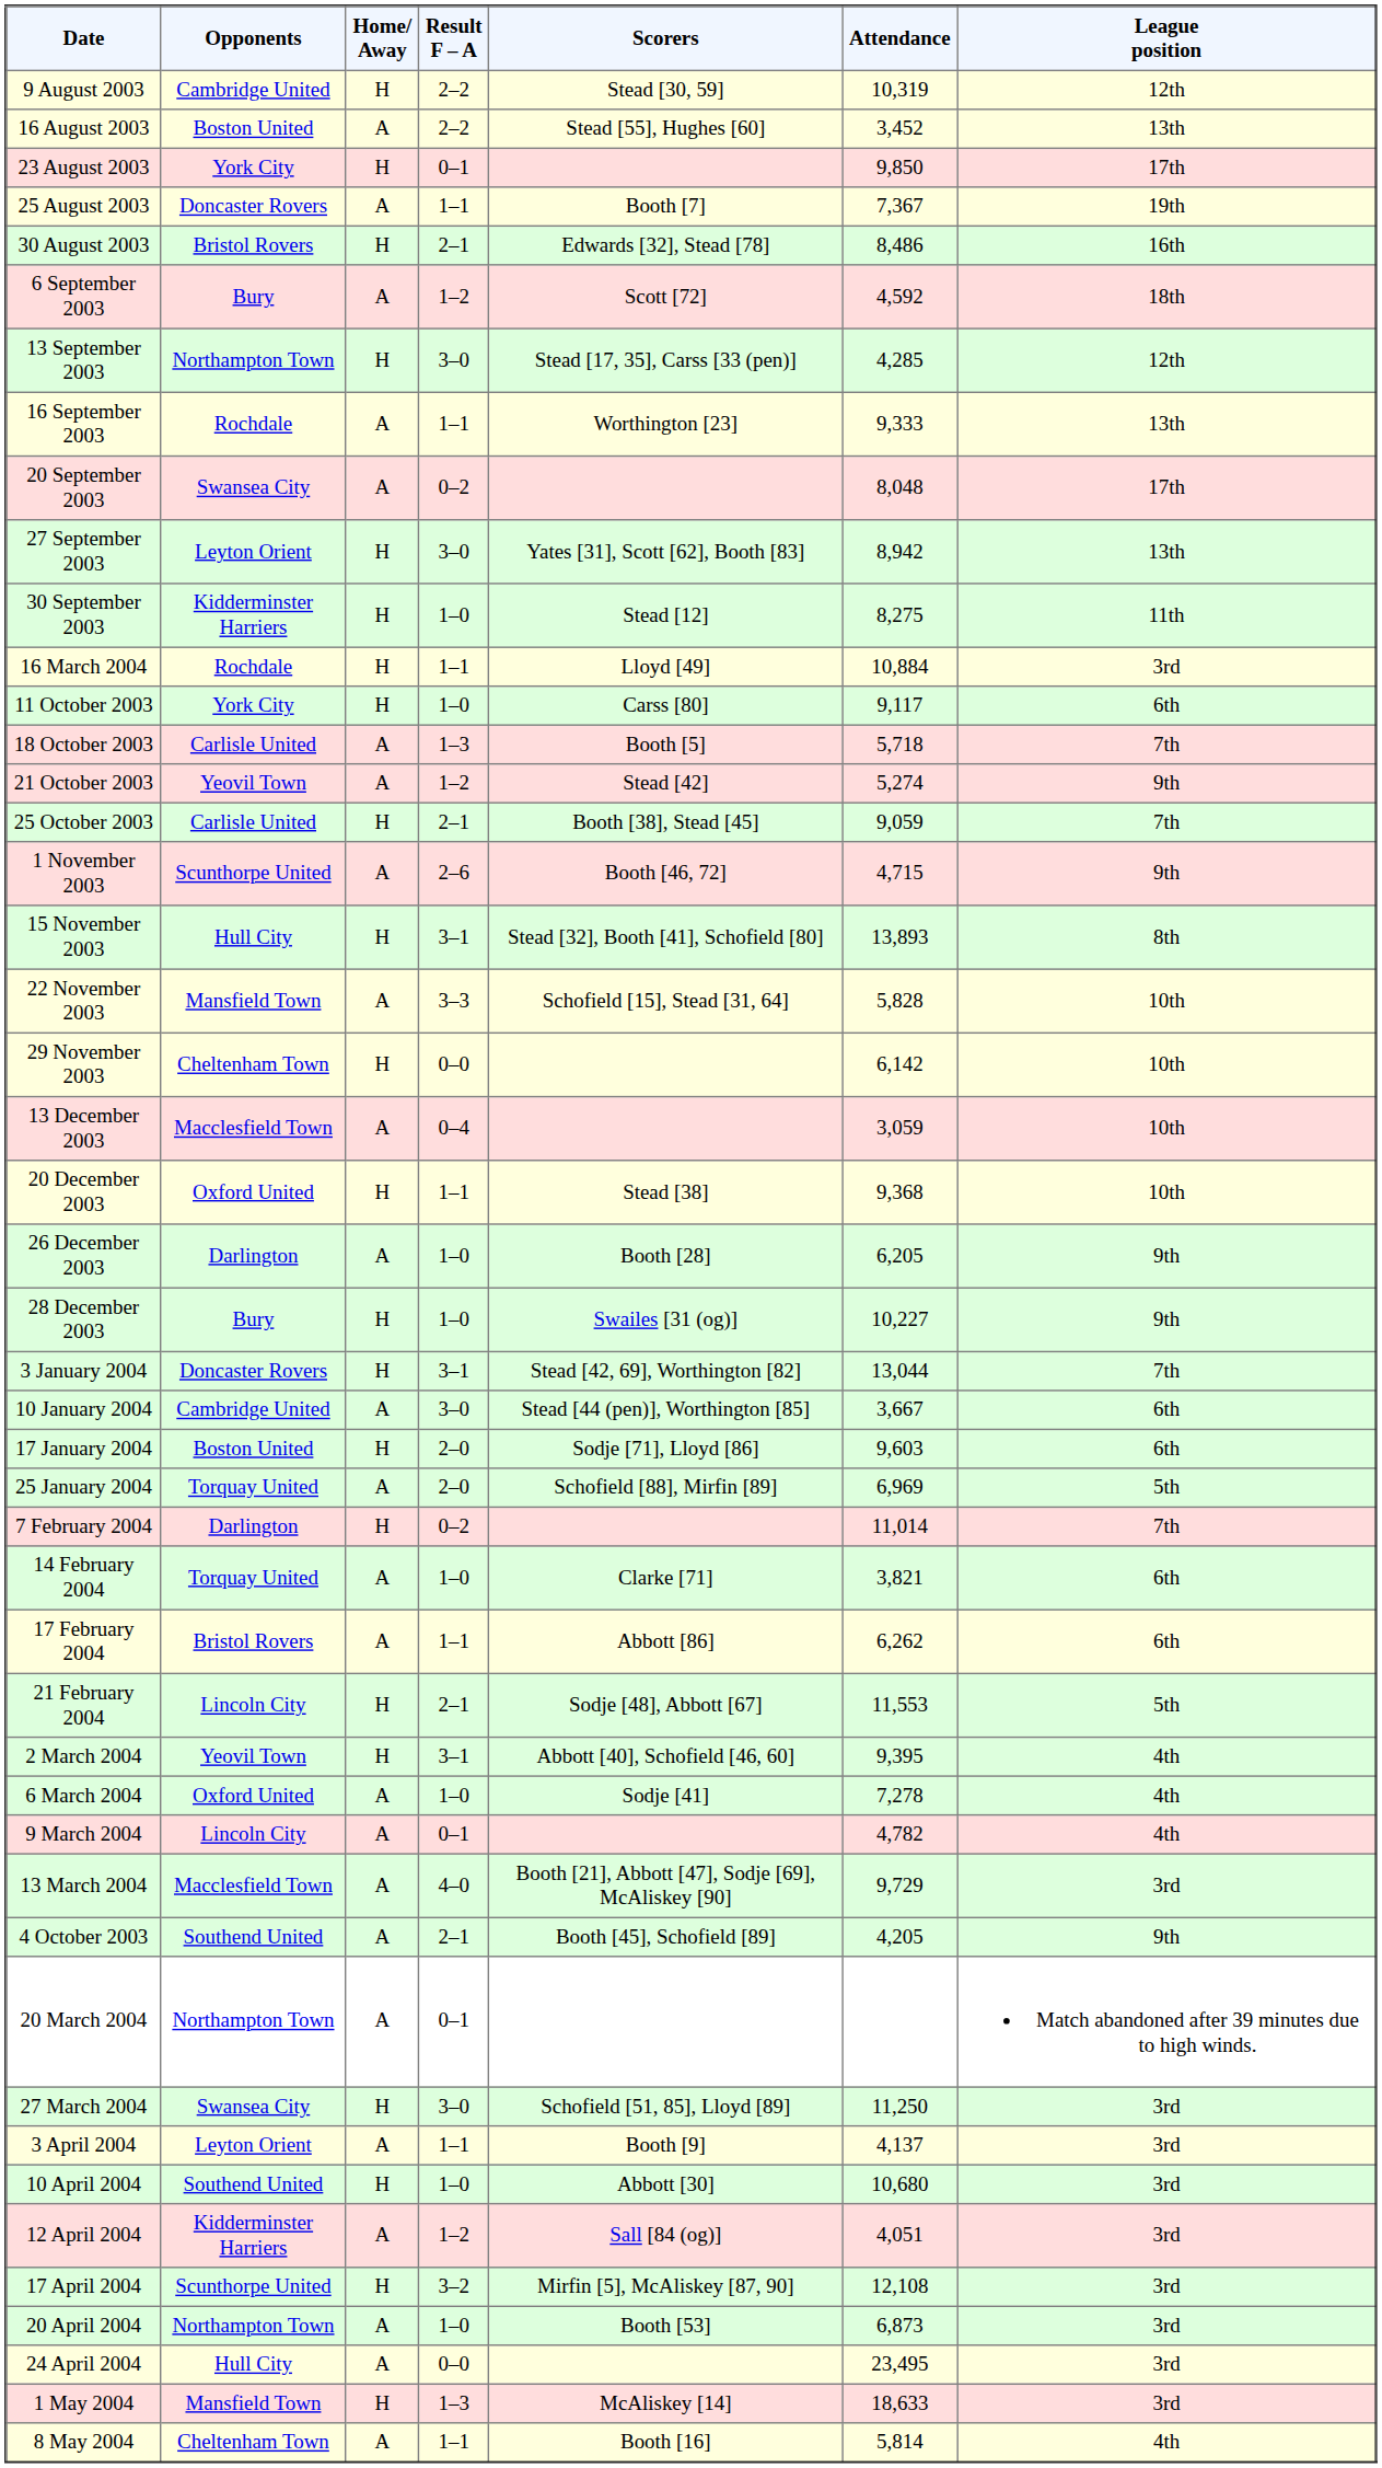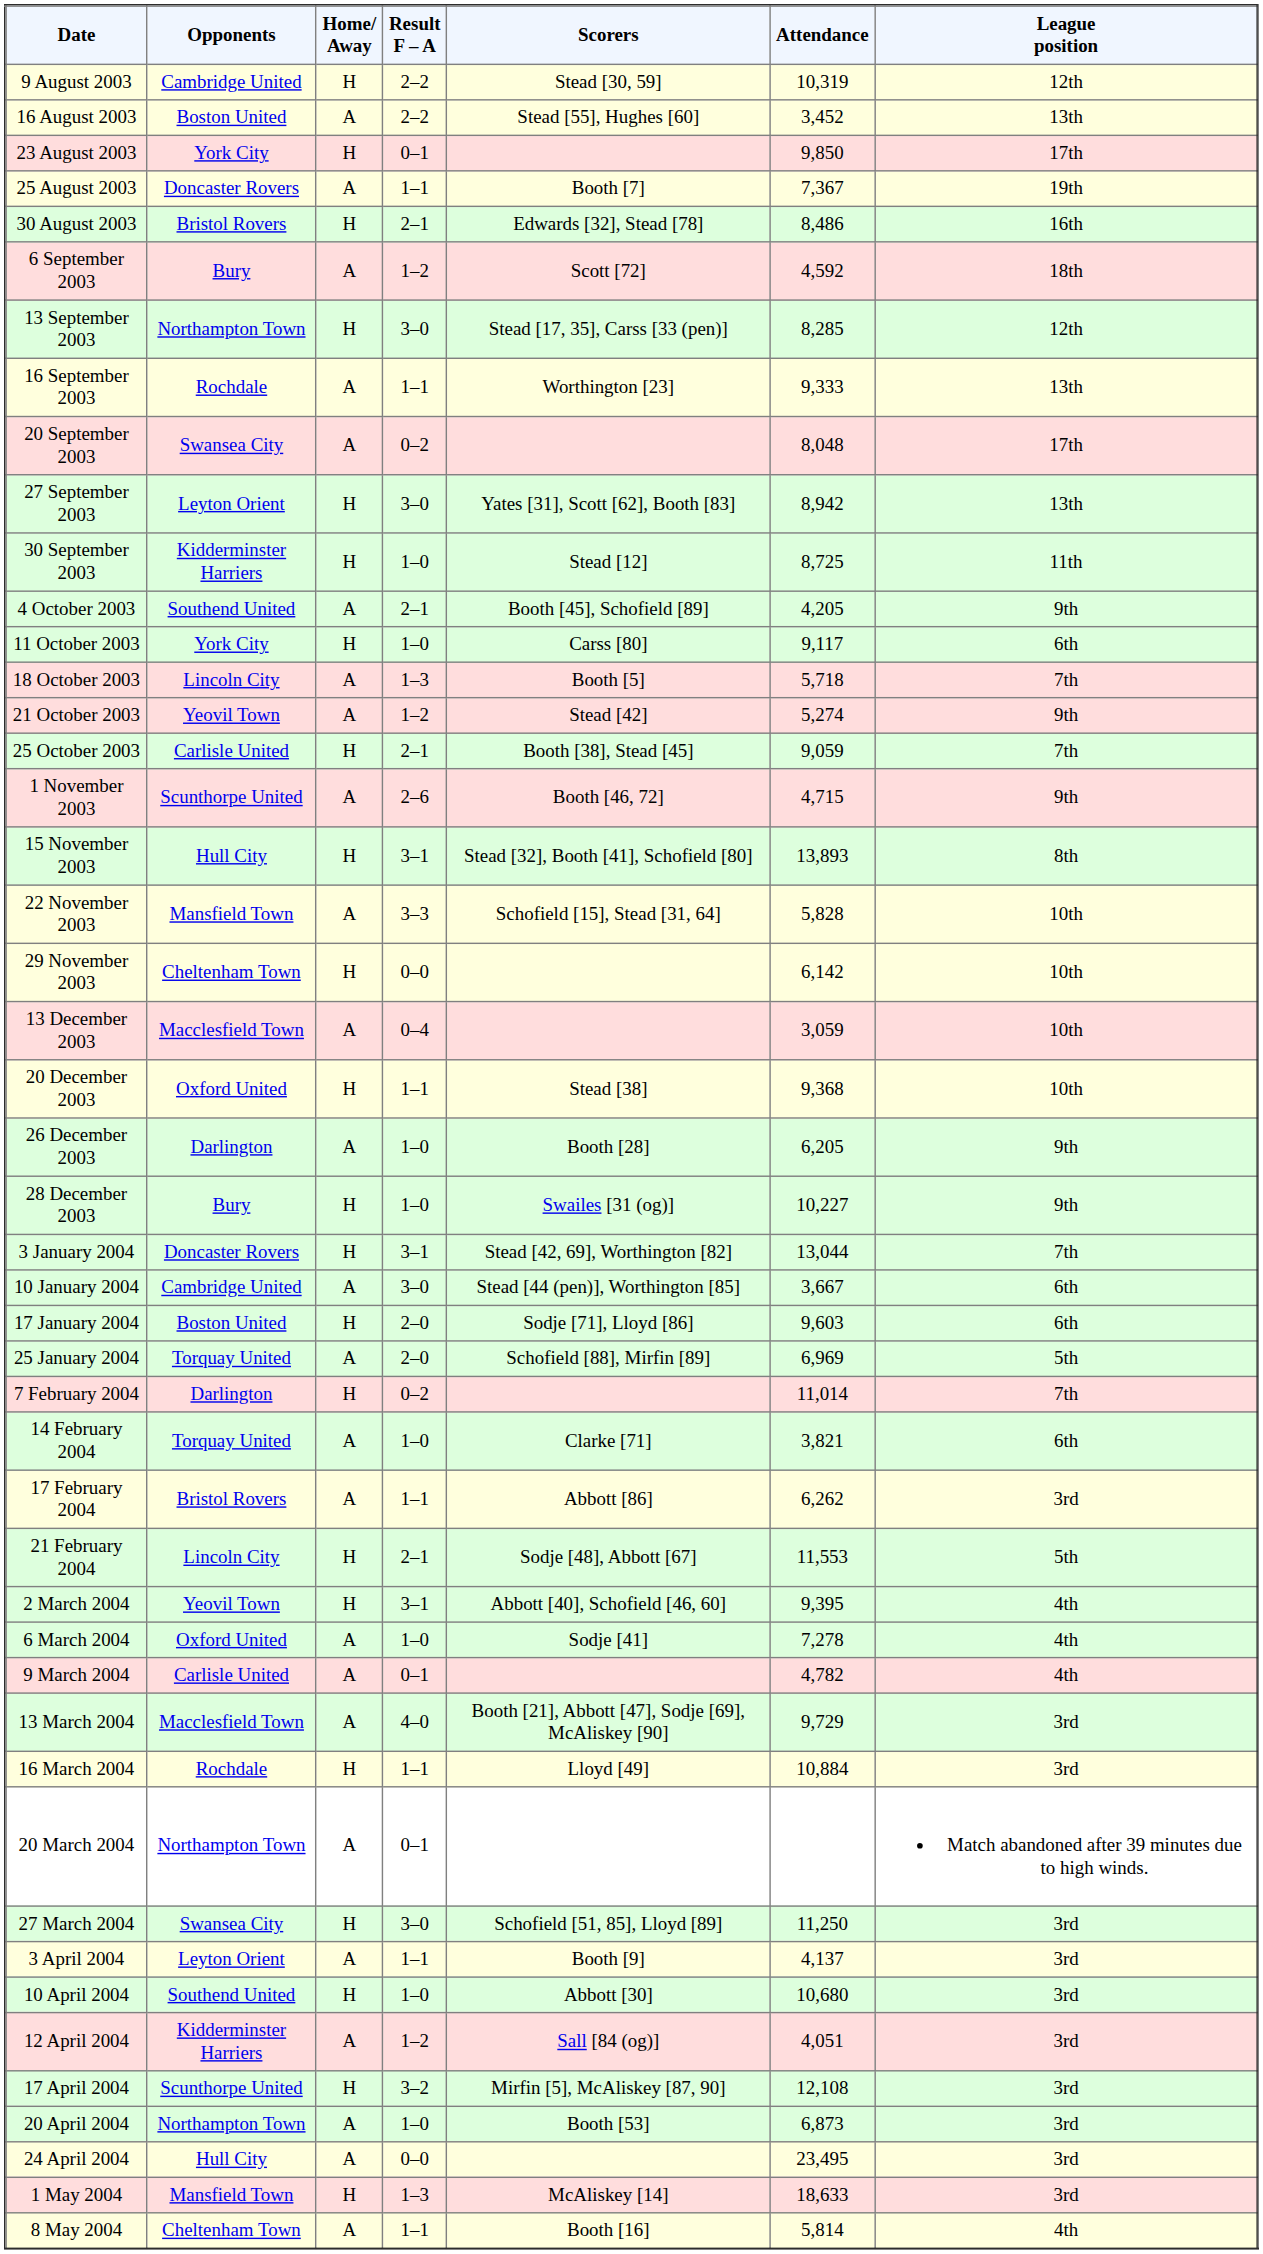13 September 2003 | Attendance: 4,285 -> 8,285
30 September 2003 | Attendance: 8,275 -> 8,725
rows swapped: 4 October 2003 <-> 16 March 2004
18 October 2003 | Opponents: Carlisle United -> Lincoln City
17 February 2004 | League position: 6th -> 3rd
9 March 2004 | Opponents: Lincoln City -> Carlisle United
